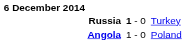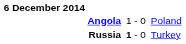rows swapped: Russia <-> Angola
